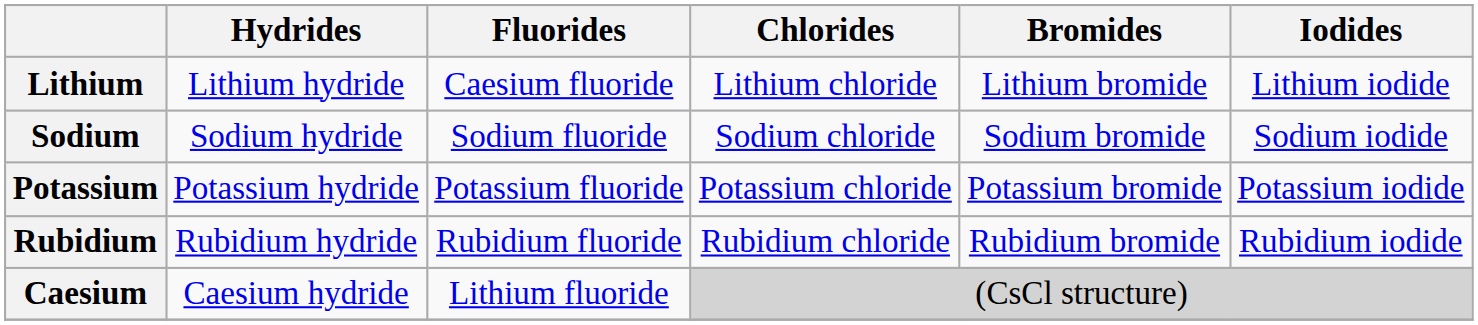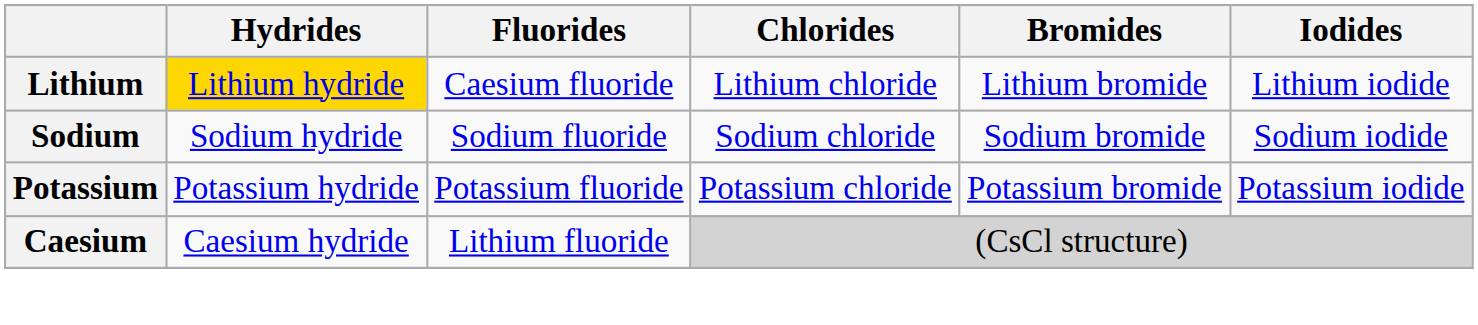Lithium | Hydrides: no background -> gold background
- row: Rubidium | Rubidium hydride | Rubidium fluoride | Rubidium chloride | Rubidium bromide | Rubidium iodide
